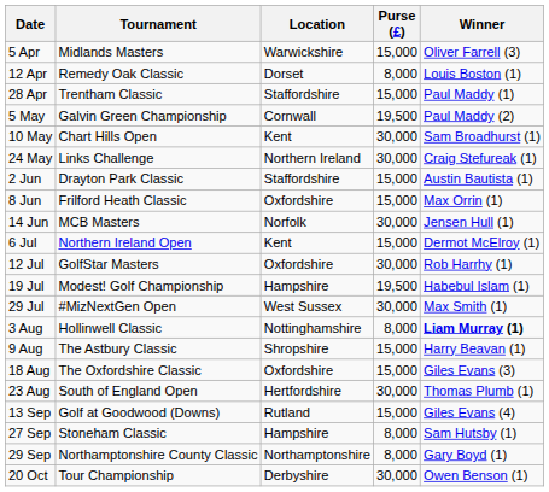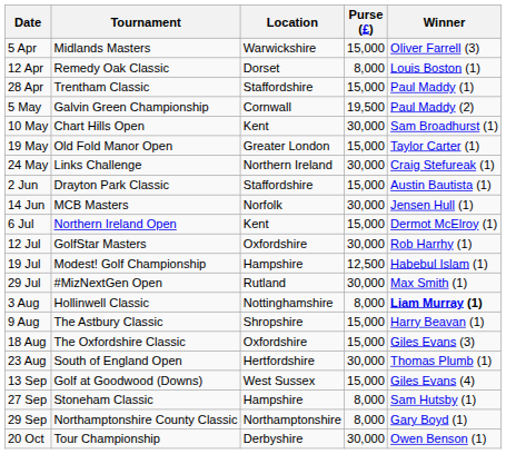+ row: 19 May | Old Fold Manor Open | Greater London | 15,000 | Taylor Carter (1)
- row: 8 Jun | Frilford Heath Classic | Oxfordshire | 15,000 | Max Orrin (1)
19 Jul | Purse (£): 19,500 -> 12,500
29 Jul | Location: West Sussex -> Rutland
13 Sep | Location: Rutland -> West Sussex
